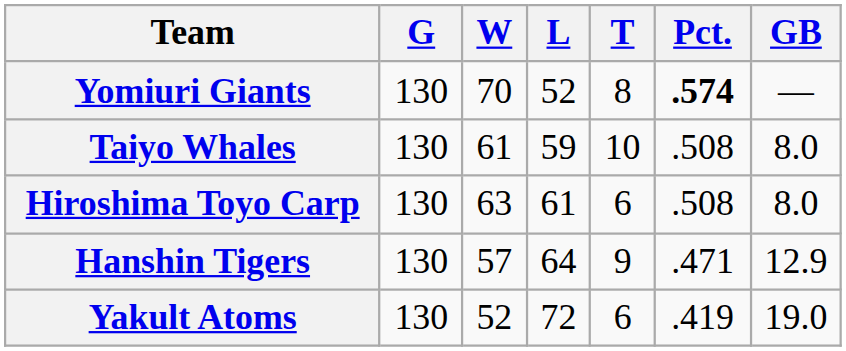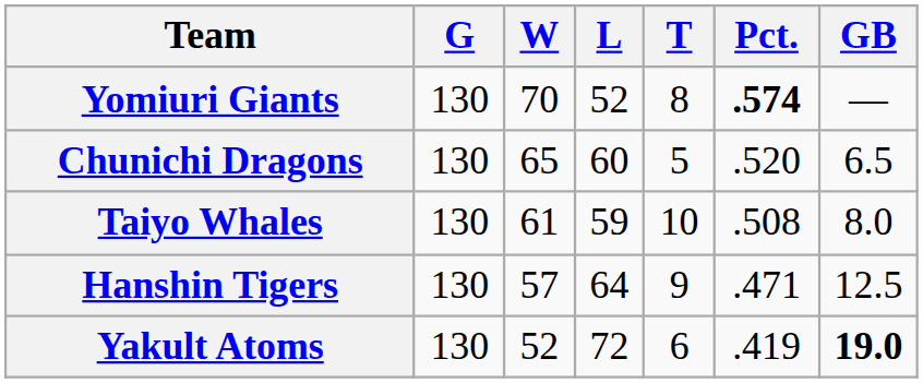+ row: Chunichi Dragons | 130 | 65 | 60 | 5 | .520 | 6.5
- row: Hiroshima Toyo Carp | 130 | 63 | 61 | 6 | .508 | 8.0
Hanshin Tigers | GB: 12.9 -> 12.5
Yakult Atoms | GB: normal -> bold
